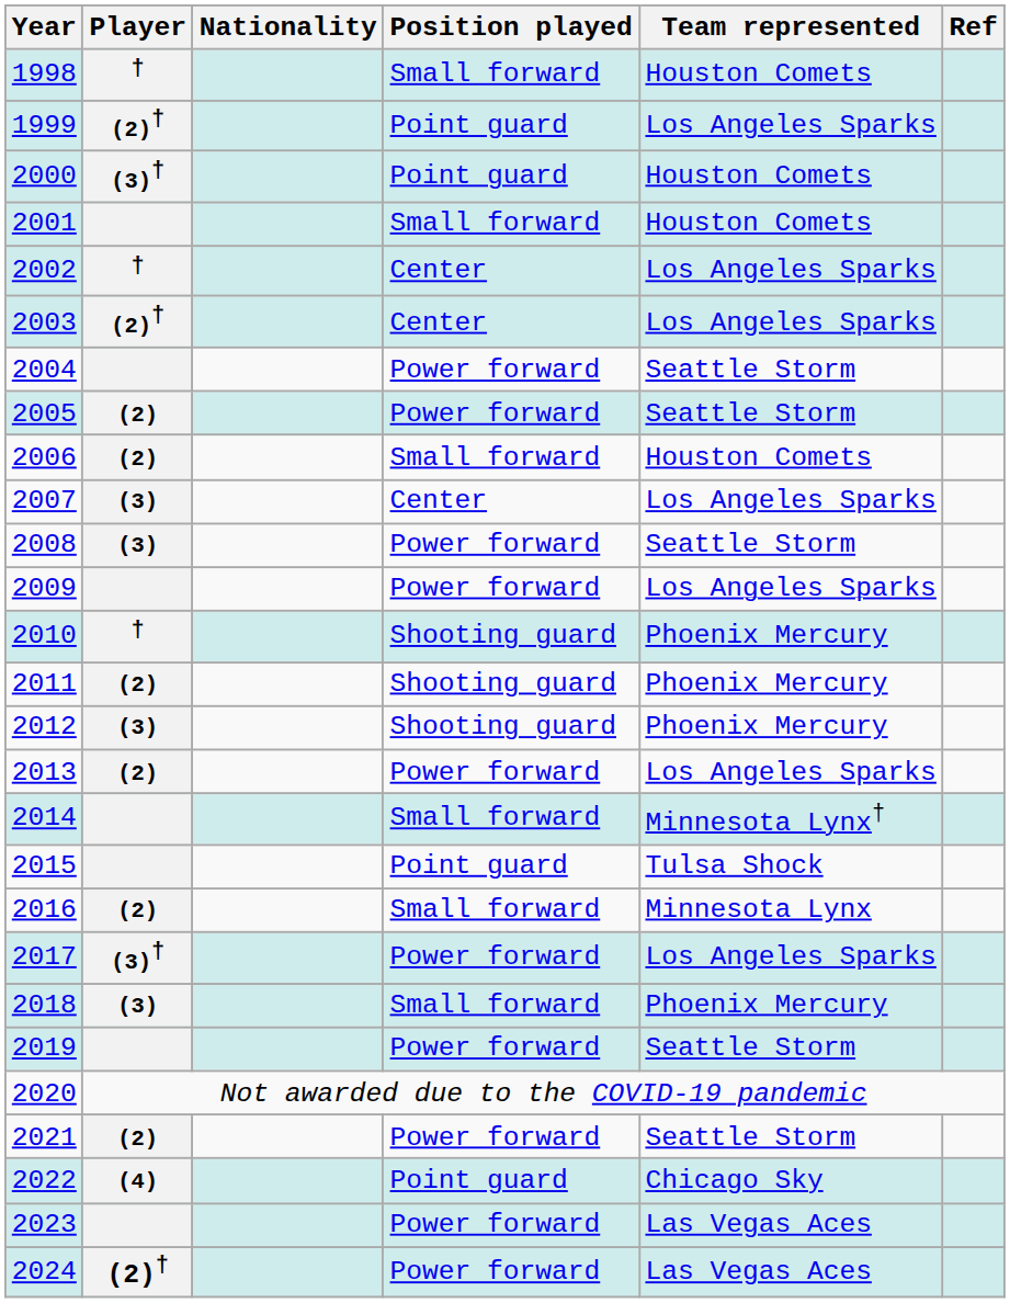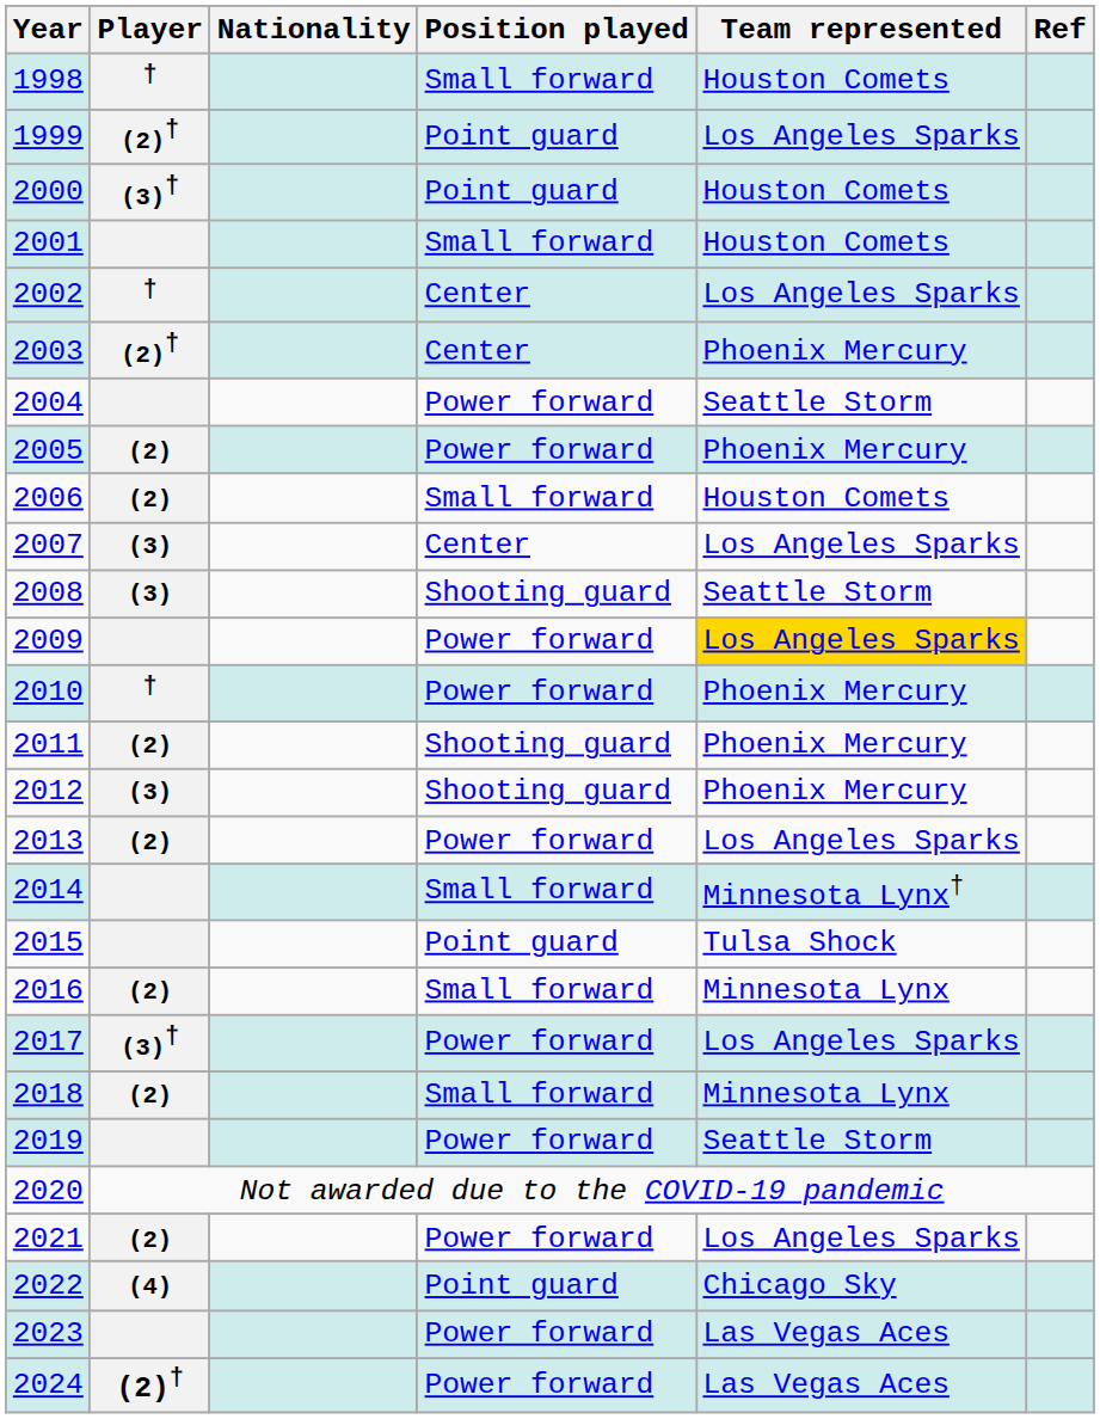2003 | Team represented: Los Angeles Sparks -> Phoenix Mercury
2005 | Team represented: Seattle Storm -> Phoenix Mercury
2008 | Position played: Power forward -> Shooting guard
2009 | Team represented: no background -> gold background
2010 | Position played: Shooting guard -> Power forward
2018 | Player: (3) -> (2)
2018 | Team represented: Phoenix Mercury -> Minnesota Lynx
2021 | Team represented: Seattle Storm -> Los Angeles Sparks
